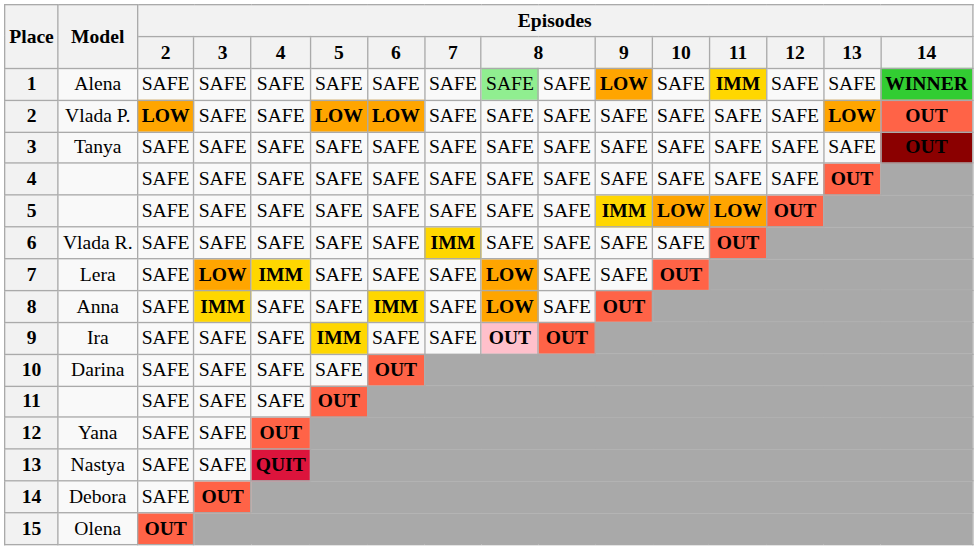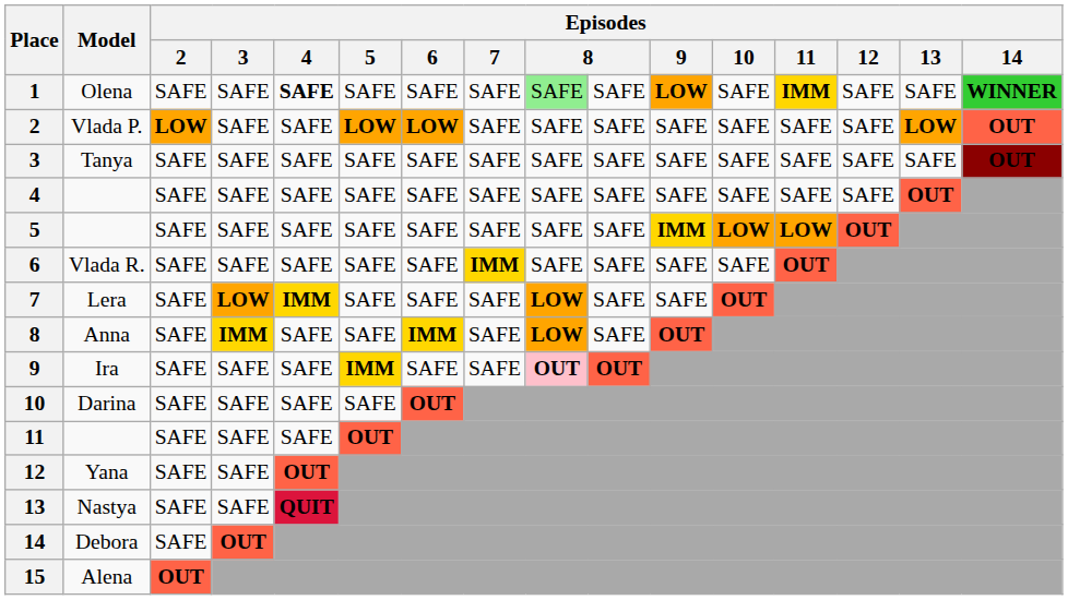1 | Model: Alena -> Olena
1 | Episodes / 4: normal -> bold
15 | Model: Olena -> Alena
